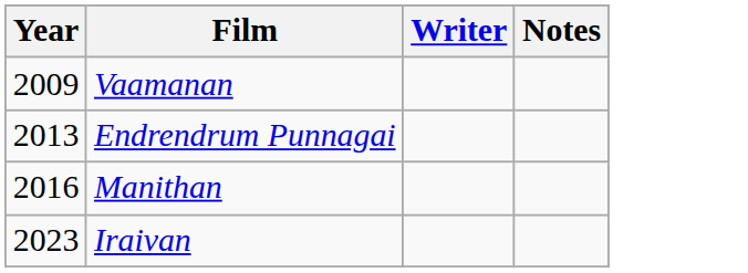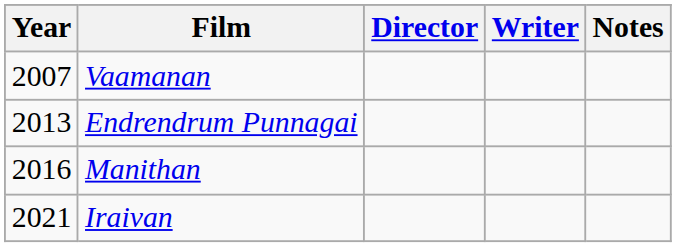+ column: Director
Vaamanan | Year: 2009 -> 2007
Iraivan | Year: 2023 -> 2021
